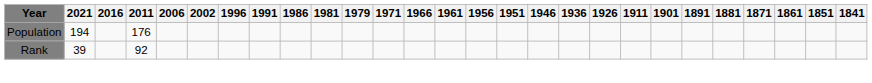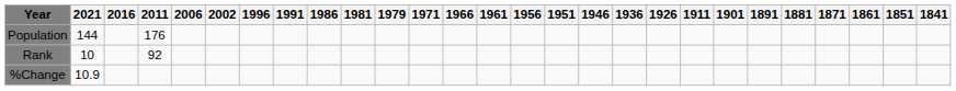Population | 2021: 194 -> 144
Rank | 2021: 39 -> 10
+ row: %Change | 10.9
